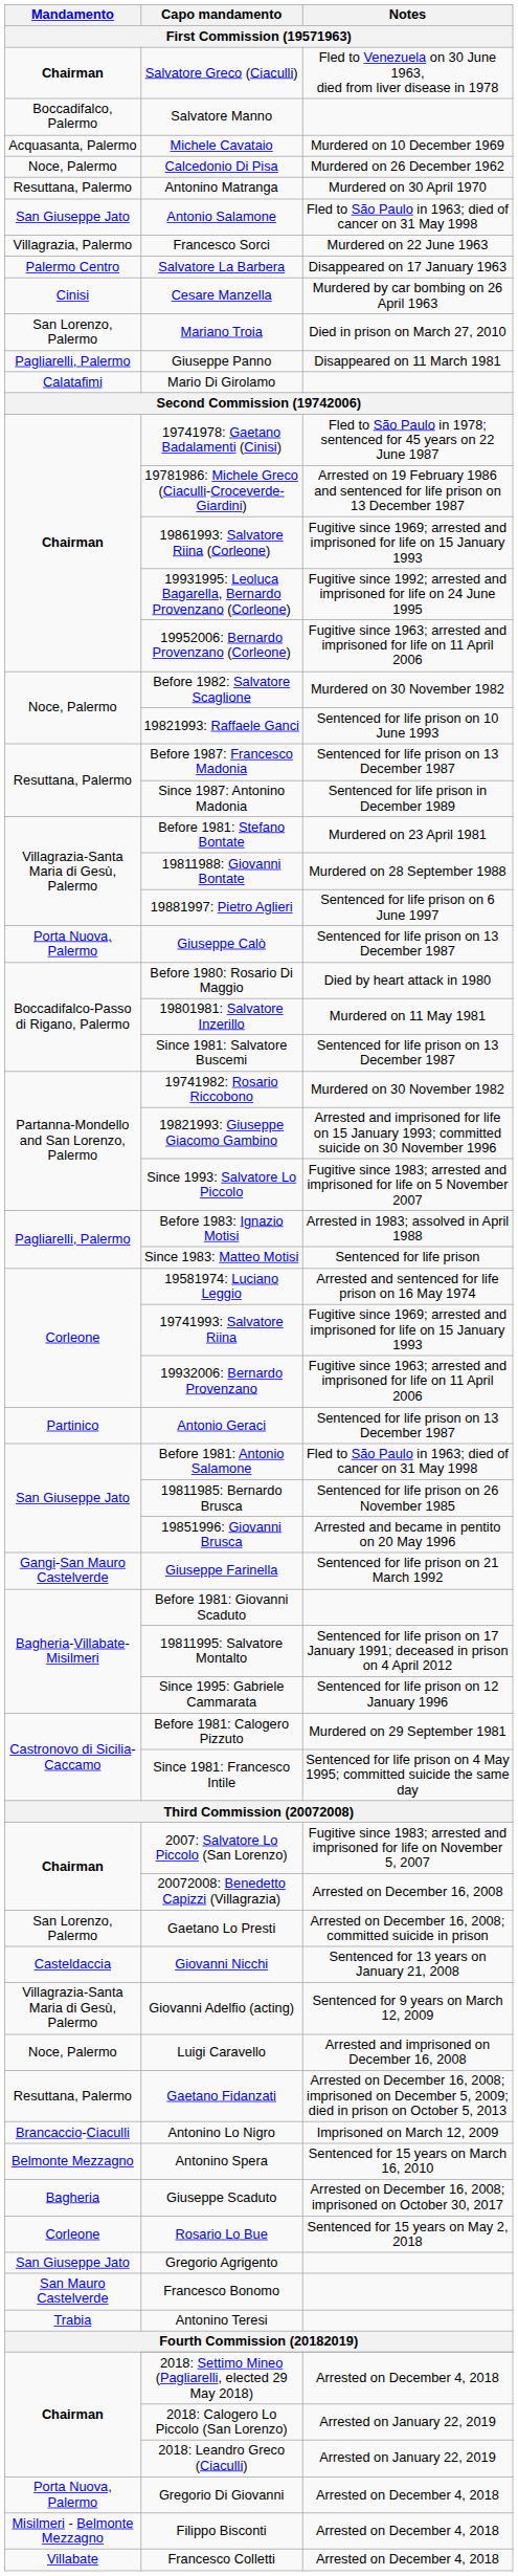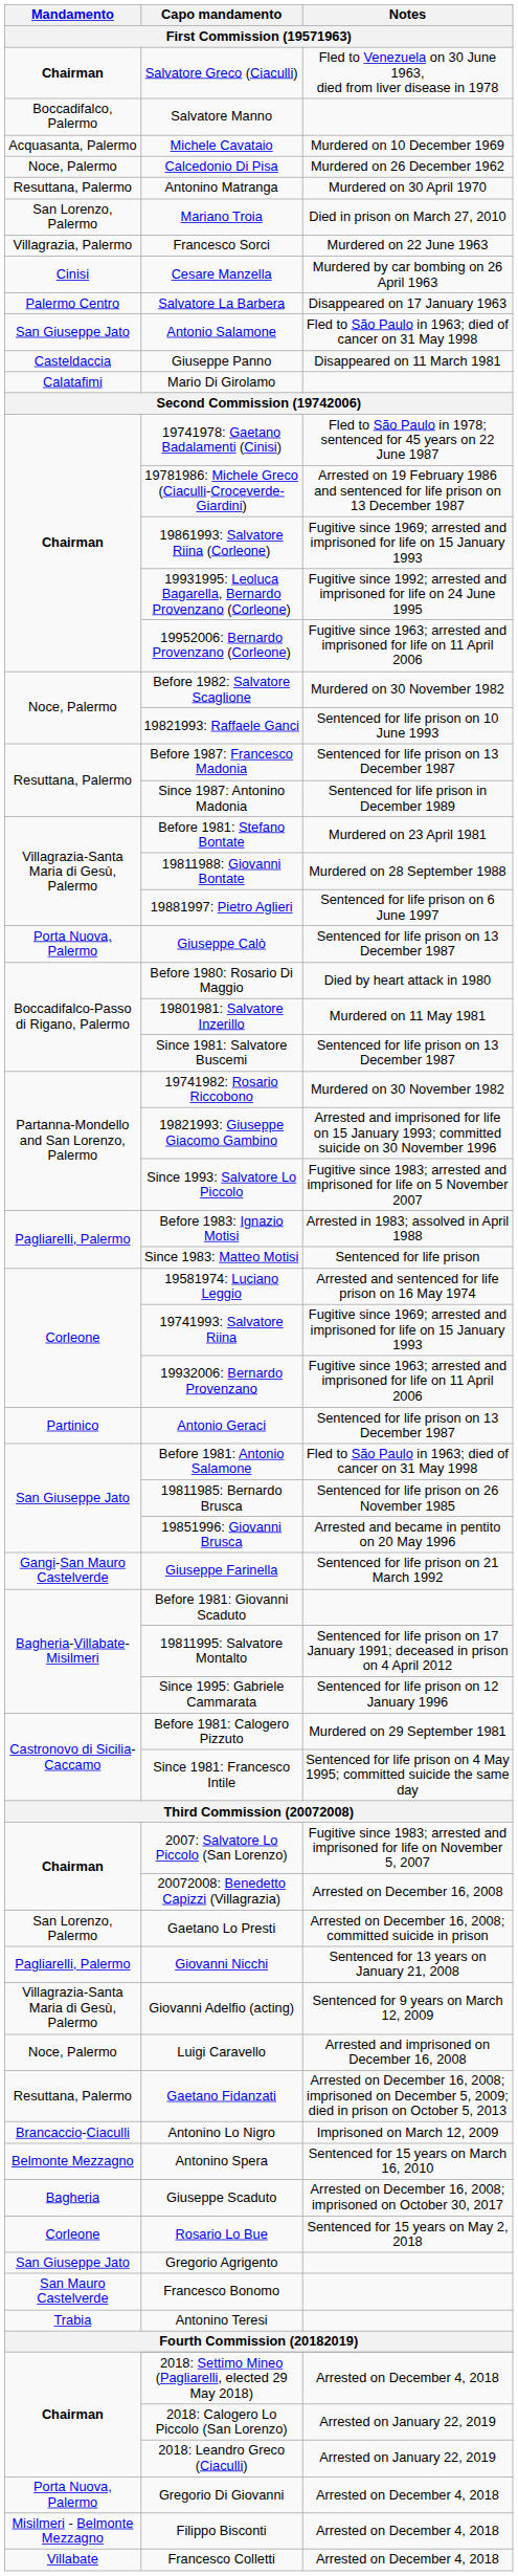rows swapped: Mariano Troia <-> Antonio Salamone
rows swapped: Salvatore La Barbera <-> Cesare Manzella
Giuseppe Panno | Mandamento: Pagliarelli, Palermo -> Casteldaccia
Giovanni Nicchi | Mandamento: Casteldaccia -> Pagliarelli, Palermo
